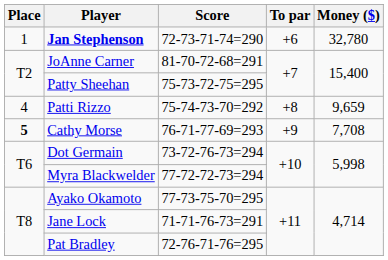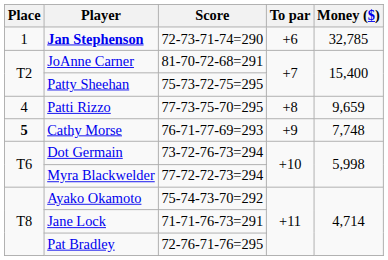Jan Stephenson | Money ($): 32,780 -> 32,785
Patti Rizzo | Score: 75-74-73-70=292 -> 77-73-75-70=295
Cathy Morse | Money ($): 7,708 -> 7,748
Ayako Okamoto | Score: 77-73-75-70=295 -> 75-74-73-70=292
